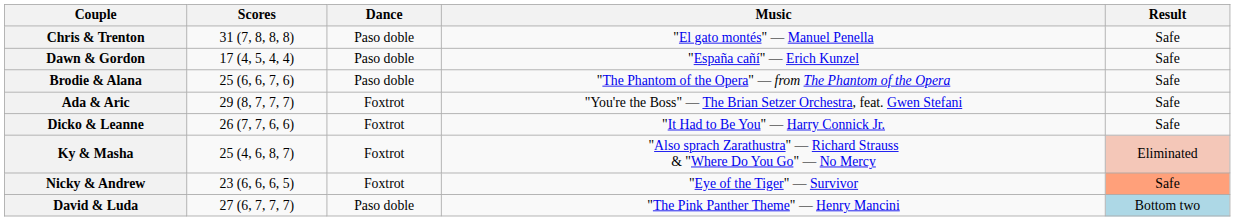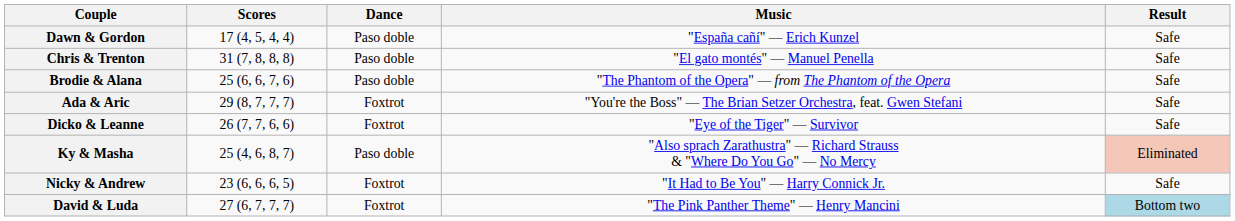rows swapped: Chris & Trenton <-> Dawn & Gordon
Dicko & Leanne | Music: "It Had to Be You" — Harry Connick Jr. -> "Eye of the Tiger" — Survivor
Ky & Masha | Dance: Foxtrot -> Paso doble
Nicky & Andrew | Music: "Eye of the Tiger" — Survivor -> "It Had to Be You" — Harry Connick Jr.
Nicky & Andrew | Result: lightsalmon background -> no background
David & Luda | Dance: Paso doble -> Foxtrot
